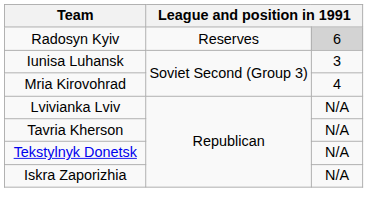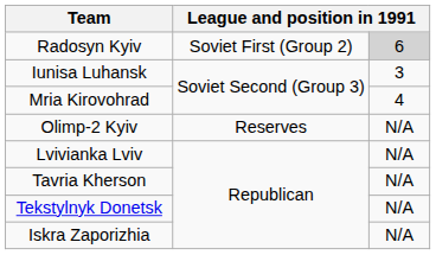Radosyn Kyiv | column 2: Reserves -> Soviet First (Group 2)
+ row: Olimp-2 Kyiv | Reserves | N/A
